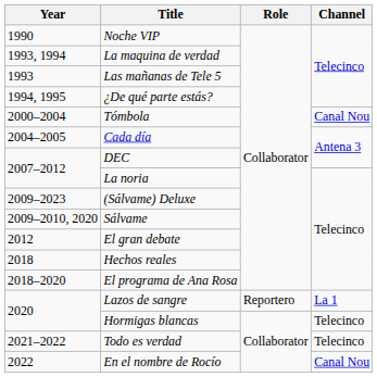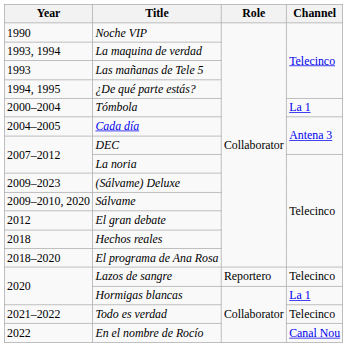Tómbola | Channel: Canal Nou -> La 1
Lazos de sangre | Channel: La 1 -> Telecinco
Hormigas blancas | Channel: Telecinco -> La 1
